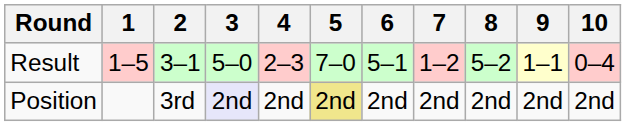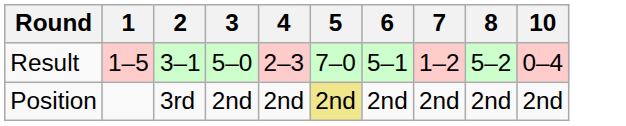- column: 9 | 1–1 | 2nd
Position | 3: lavender background -> no background
